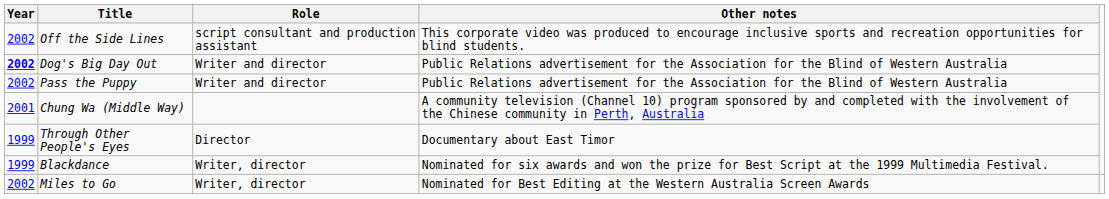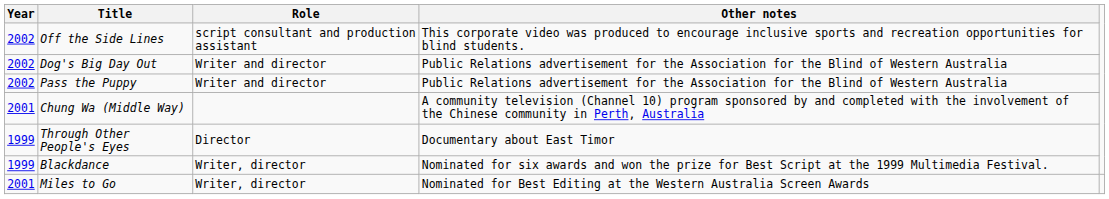Dog's Big Day Out | Year: bold -> normal
Miles to Go | Year: 2002 -> 2001
